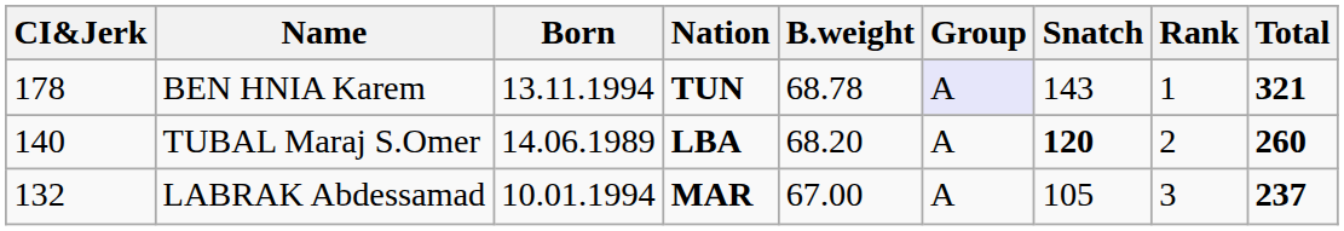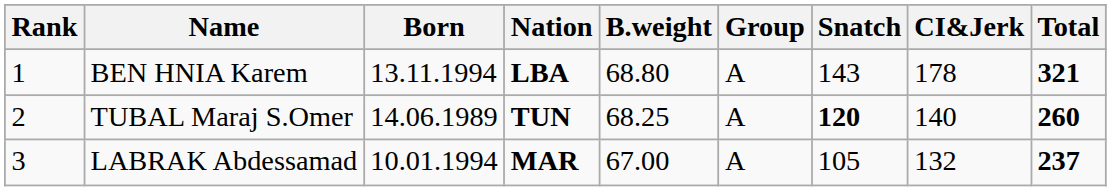columns swapped: Rank <-> CI&Jerk
BEN HNIA Karem | Nation: TUN -> LBA
BEN HNIA Karem | B.weight: 68.78 -> 68.80
BEN HNIA Karem | Group: lavender background -> no background
TUBAL Maraj S.Omer | Nation: LBA -> TUN
TUBAL Maraj S.Omer | B.weight: 68.20 -> 68.25
